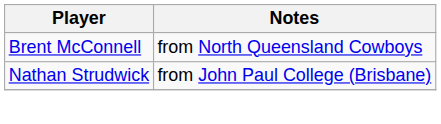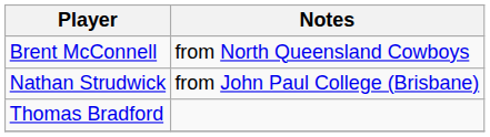+ row: Thomas Bradford
